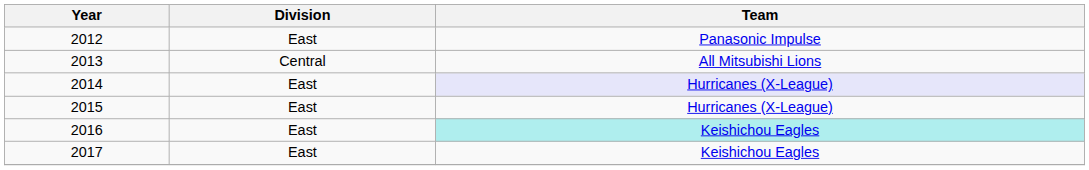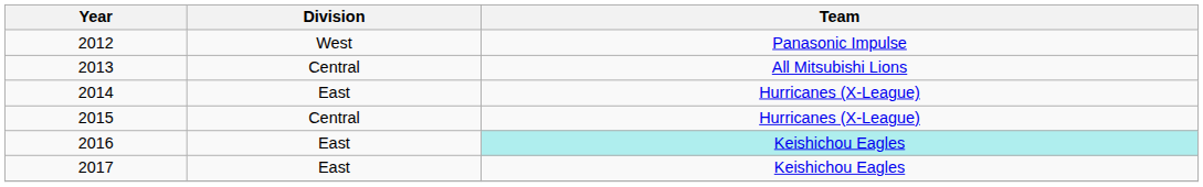2012 | Division: East -> West
2014 | Team: lavender background -> no background
2015 | Division: East -> Central
